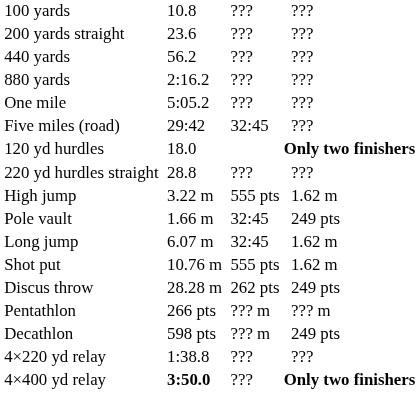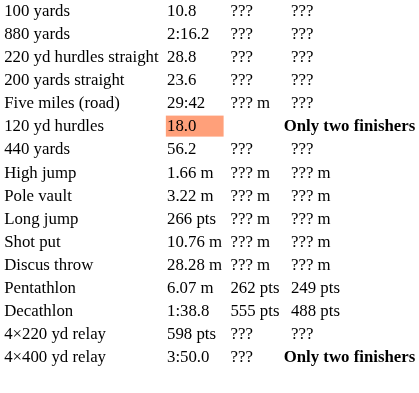rows swapped: 200 yards straight <-> 880 yards
rows swapped: 440 yards <-> 220 yd hurdles straight
- row: One mile | 5:05.2 | ??? | ???
Five miles (road) | column 5: 32:45 -> ??? m
120 yd hurdles | column 3: no background -> lightsalmon background
High jump | column 3: 3.22 m -> 1.66 m
High jump | column 5: 555 pts -> ??? m
High jump | column 7: 1.62 m -> ??? m
Pole vault | column 3: 1.66 m -> 3.22 m
Pole vault | column 5: 32:45 -> ??? m
Pole vault | column 7: 249 pts -> ??? m
Long jump | column 3: 6.07 m -> 266 pts
Long jump | column 5: 32:45 -> ??? m
Long jump | column 7: 1.62 m -> ??? m
Shot put | column 5: 555 pts -> ??? m
Shot put | column 7: 1.62 m -> ??? m
Discus throw | column 5: 262 pts -> ??? m
Discus throw | column 7: 249 pts -> ??? m
Pentathlon | column 3: 266 pts -> 6.07 m
Pentathlon | column 5: ??? m -> 262 pts
Pentathlon | column 7: ??? m -> 249 pts
Decathlon | column 3: 598 pts -> 1:38.8
Decathlon | column 5: ??? m -> 555 pts
Decathlon | column 7: 249 pts -> 488 pts
4×220 yd relay | column 3: 1:38.8 -> 598 pts
4×400 yd relay | column 3: bold -> normal
